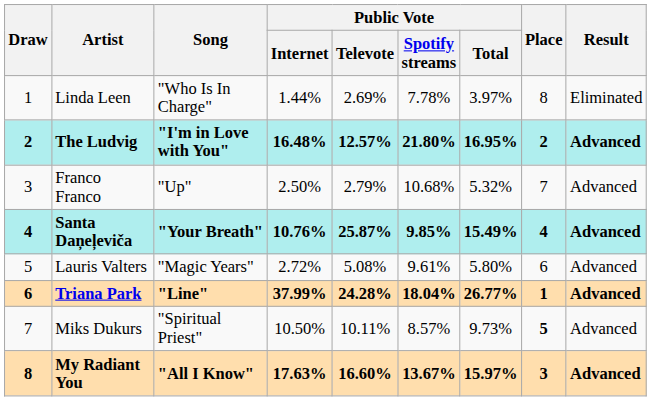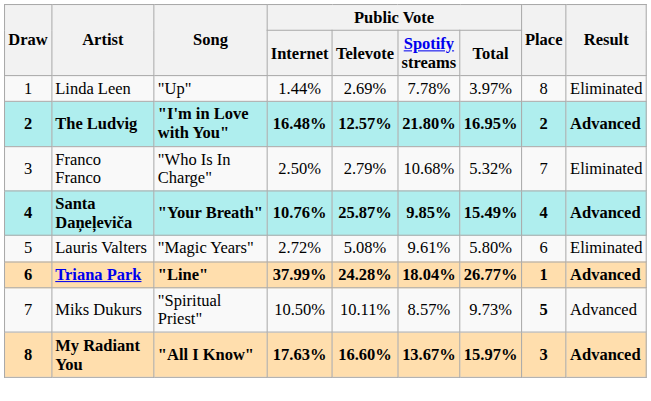Linda Leen | Song: "Who Is In Charge" -> "Up"
Franco Franco | Song: "Up" -> "Who Is In Charge"
Franco Franco | Result: Advanced -> Eliminated
Lauris Valters | Result: Advanced -> Eliminated
